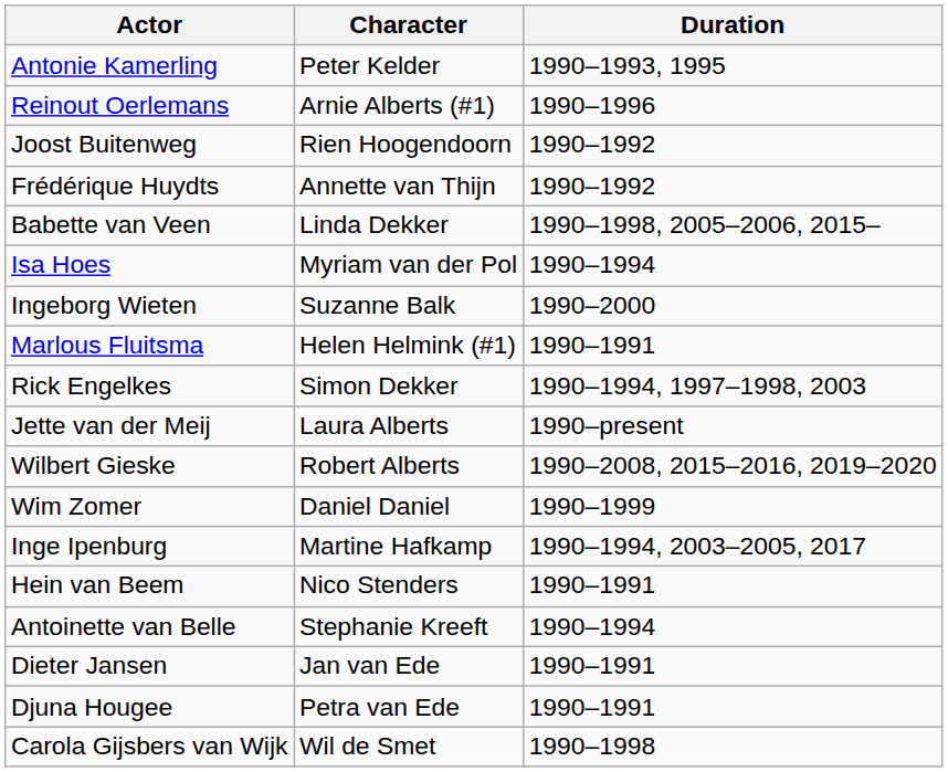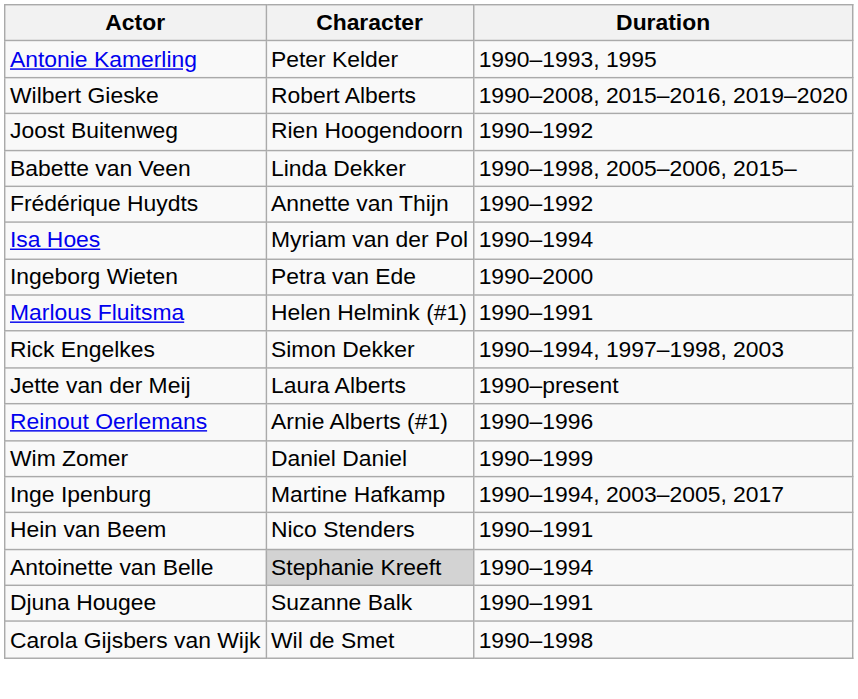rows swapped: Reinout Oerlemans <-> Wilbert Gieske
rows swapped: Frédérique Huydts <-> Babette van Veen
Ingeborg Wieten | Character: Suzanne Balk -> Petra van Ede
Antoinette van Belle | Character: no background -> lightgrey background
- row: Dieter Jansen | Jan van Ede | 1990–1991
Djuna Hougee | Character: Petra van Ede -> Suzanne Balk
